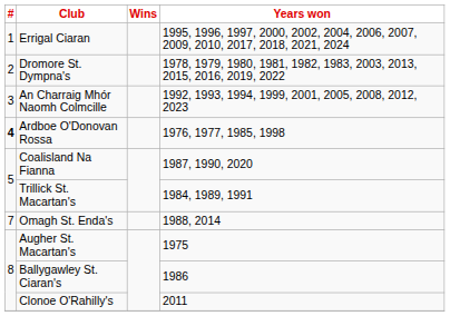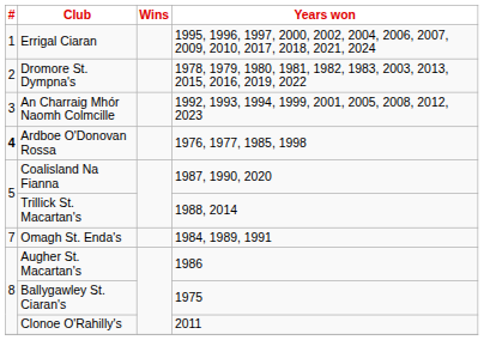Trillick St. Macartan's | Years won: 1984, 1989, 1991 -> 1988, 2014
Omagh St. Enda's | Years won: 1988, 2014 -> 1984, 1989, 1991
Augher St. Macartan's | Years won: 1975 -> 1986
Ballygawley St. Ciaran's | Years won: 1986 -> 1975
